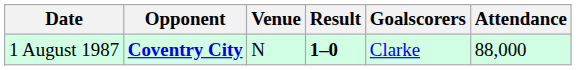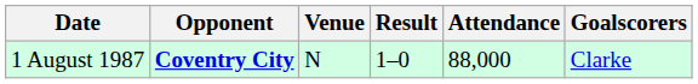columns swapped: Attendance <-> Goalscorers
1 August 1987 | Result: bold -> normal
